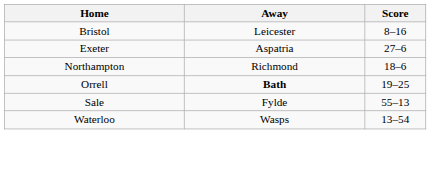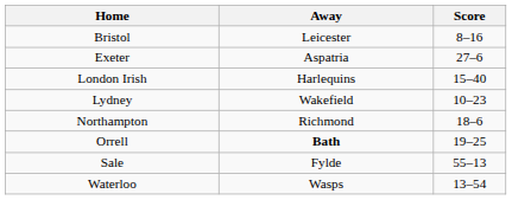+ row: London Irish | Harlequins | 15–40
+ row: Lydney | Wakefield | 10–23
